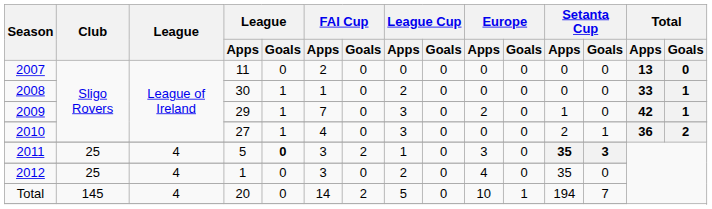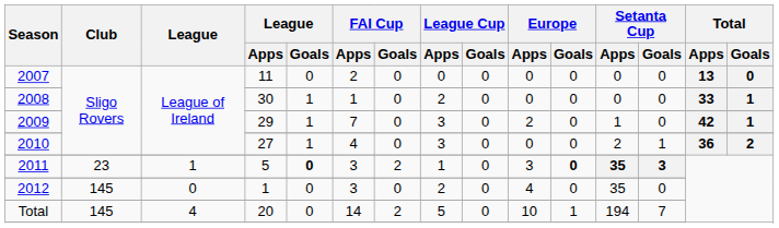2011 | Club: 25 -> 23
2011 | League: 4 -> 1
2011 | Europe / Goals: normal -> bold
2012 | Club: 25 -> 145
2012 | League: 4 -> 0
